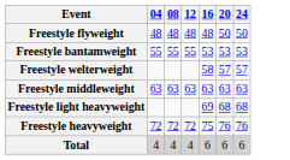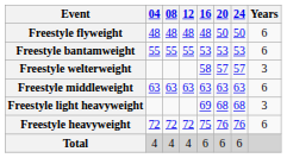+ column: Years | 6 | 6 | 3 | 6 | 3 | 6
